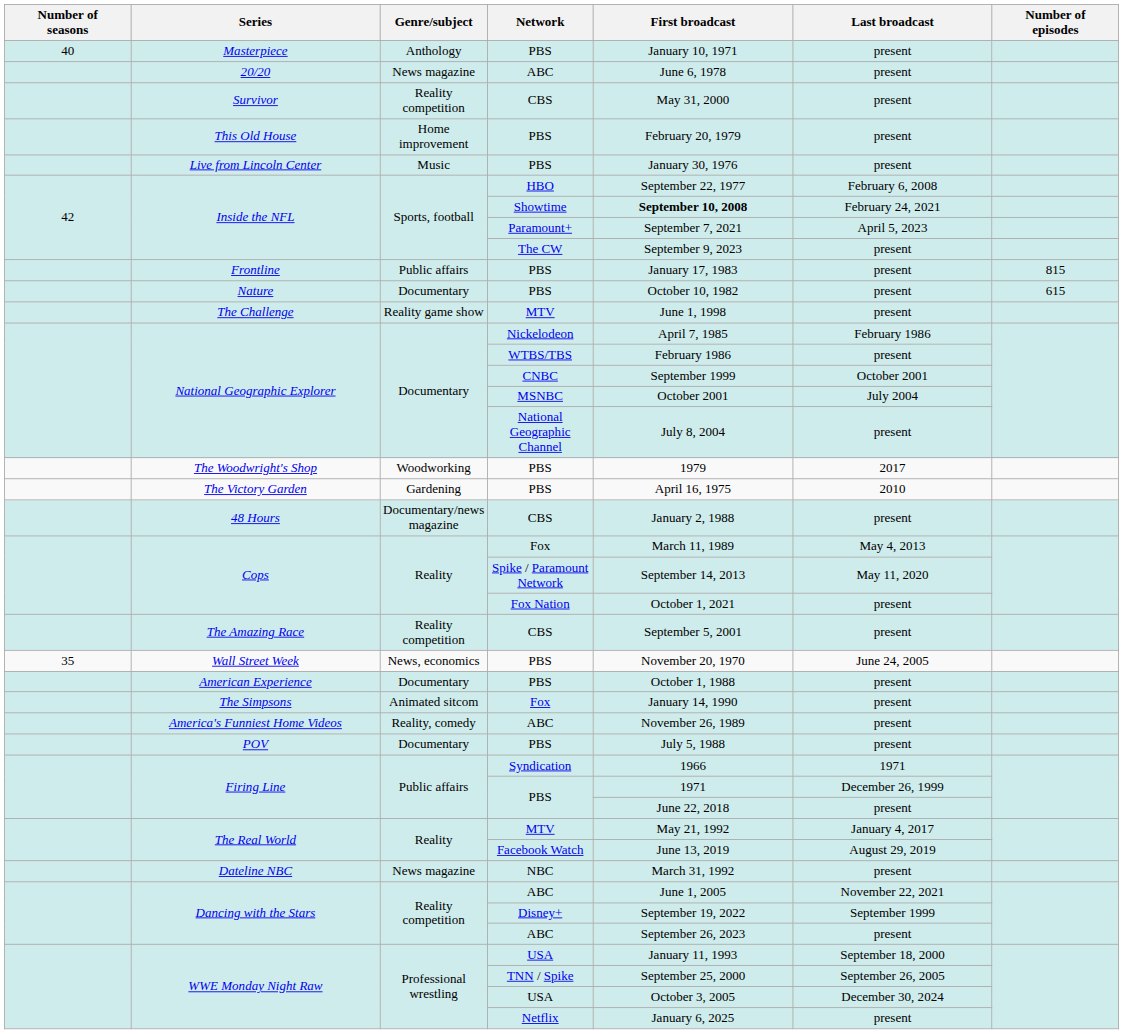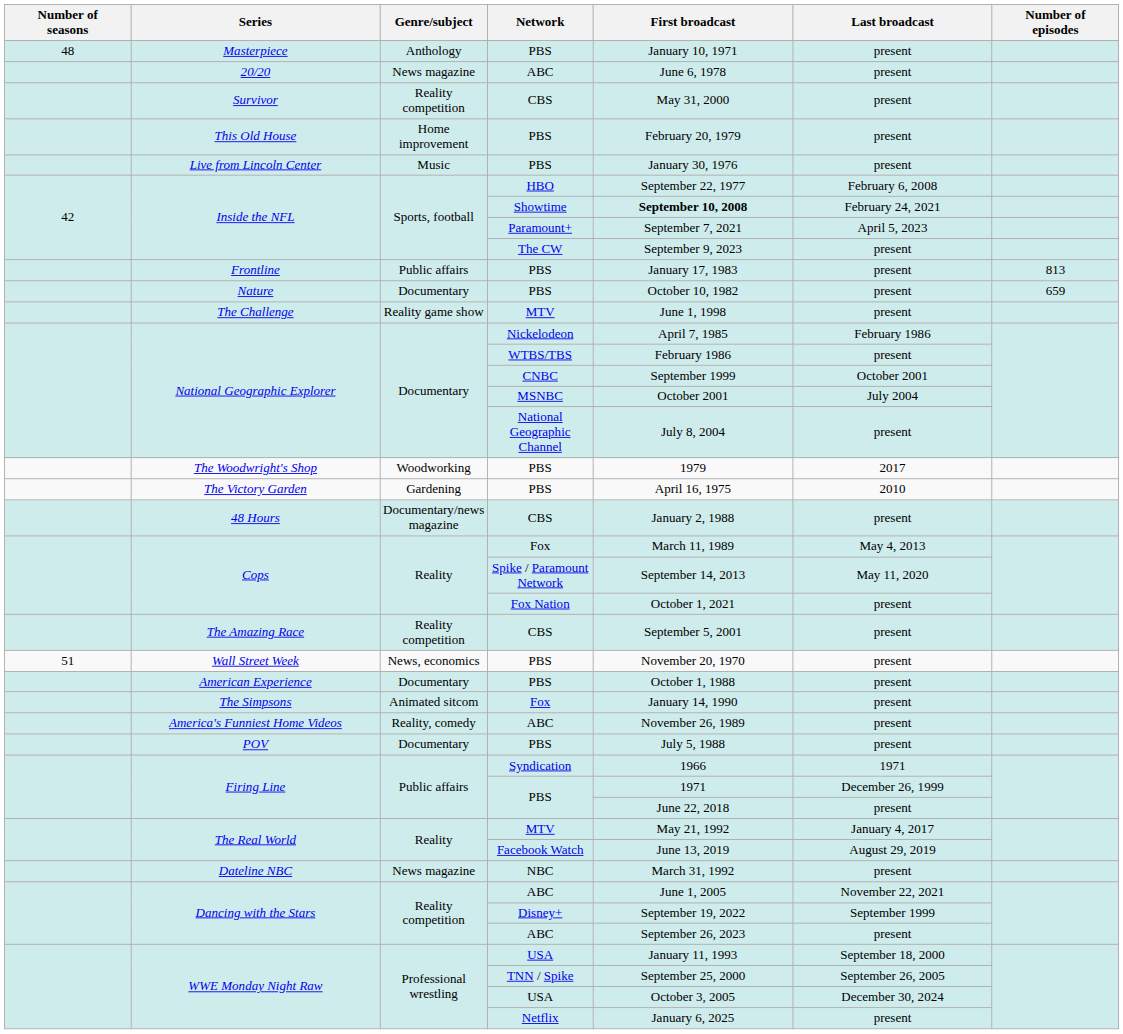Masterpiece | Number of seasons: 40 -> 48
Frontline | Number of episodes: 815 -> 813
Nature | Number of episodes: 615 -> 659
Wall Street Week | Number of seasons: 35 -> 51
Wall Street Week | Last broadcast: June 24, 2005 -> present
